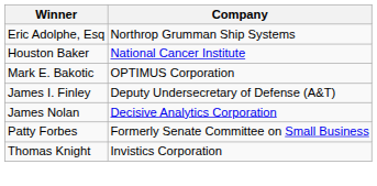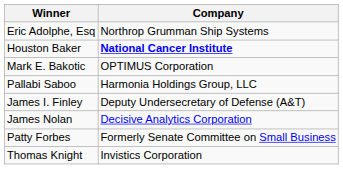Houston Baker | Company: normal -> bold
+ row: Pallabi Saboo | Harmonia Holdings Group, LLC
